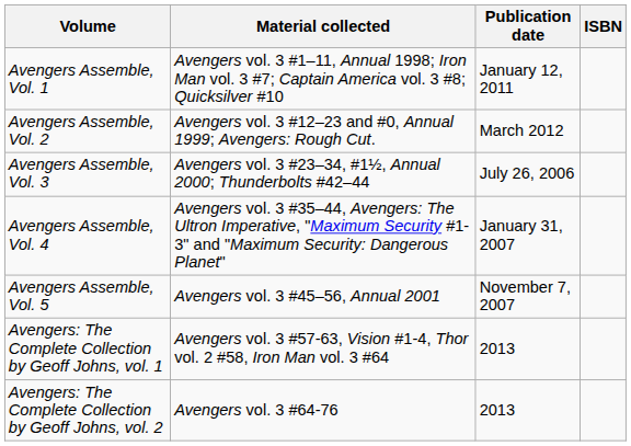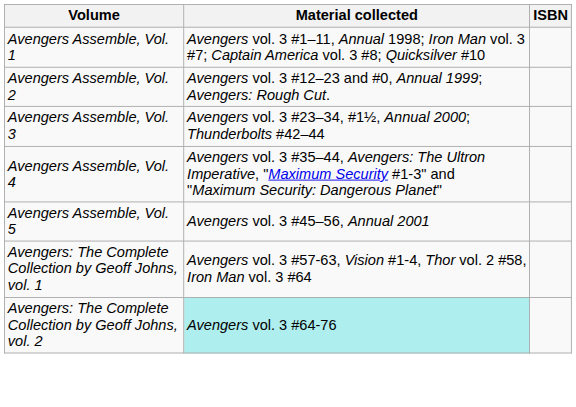- column: Publication date | January 12, 2011 | March 2012 | July 26, 2006 | January 31, 2007 | November 7, 2007 | 2013 | 2013
Avengers: The Complete Collection by Geoff Johns, vol. 2 | Material collected: no background -> paleturquoise background
